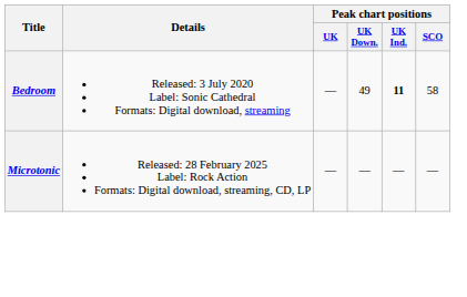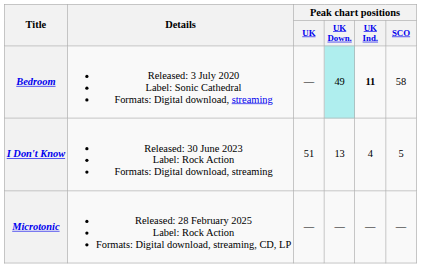Bedroom | Peak chart positions / UK Down.: no background -> paleturquoise background
+ row: I Don't Know | Released: 30 June 2023 Label: Rock Action Formats: Digital download, streaming | 51 | 13 | 4 | 5
